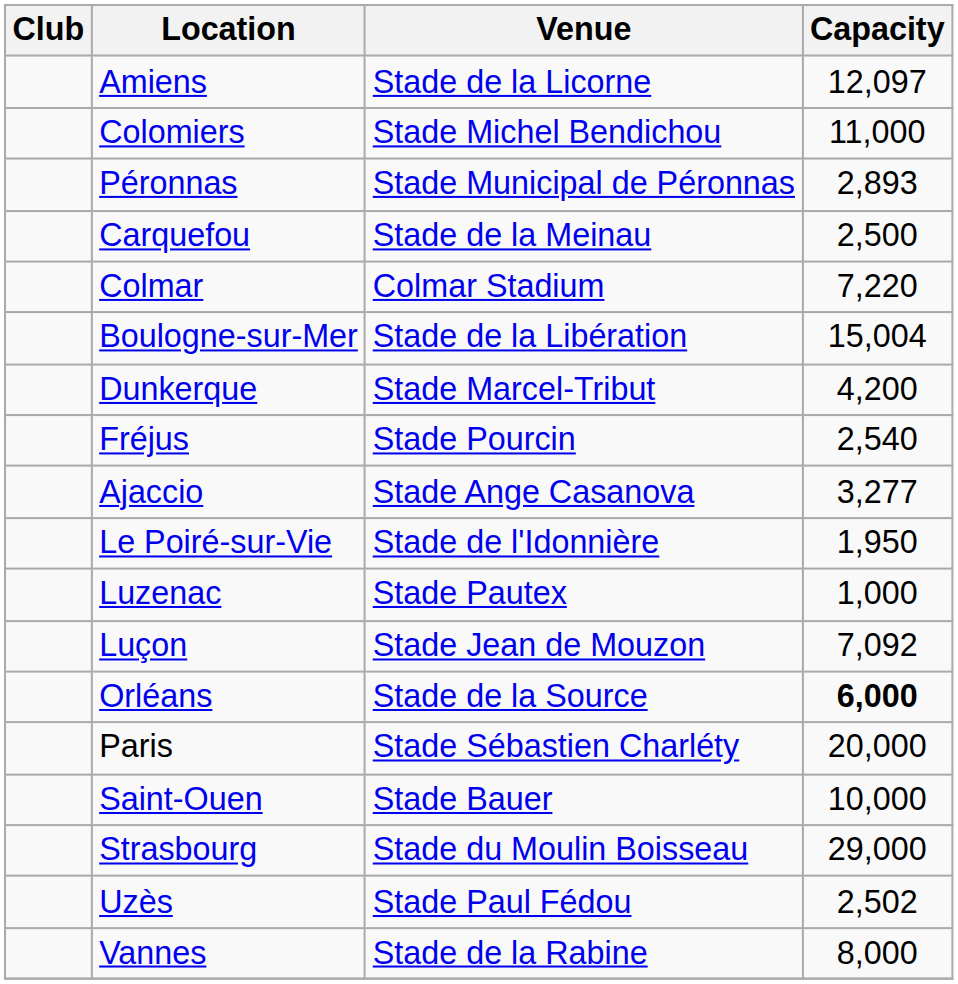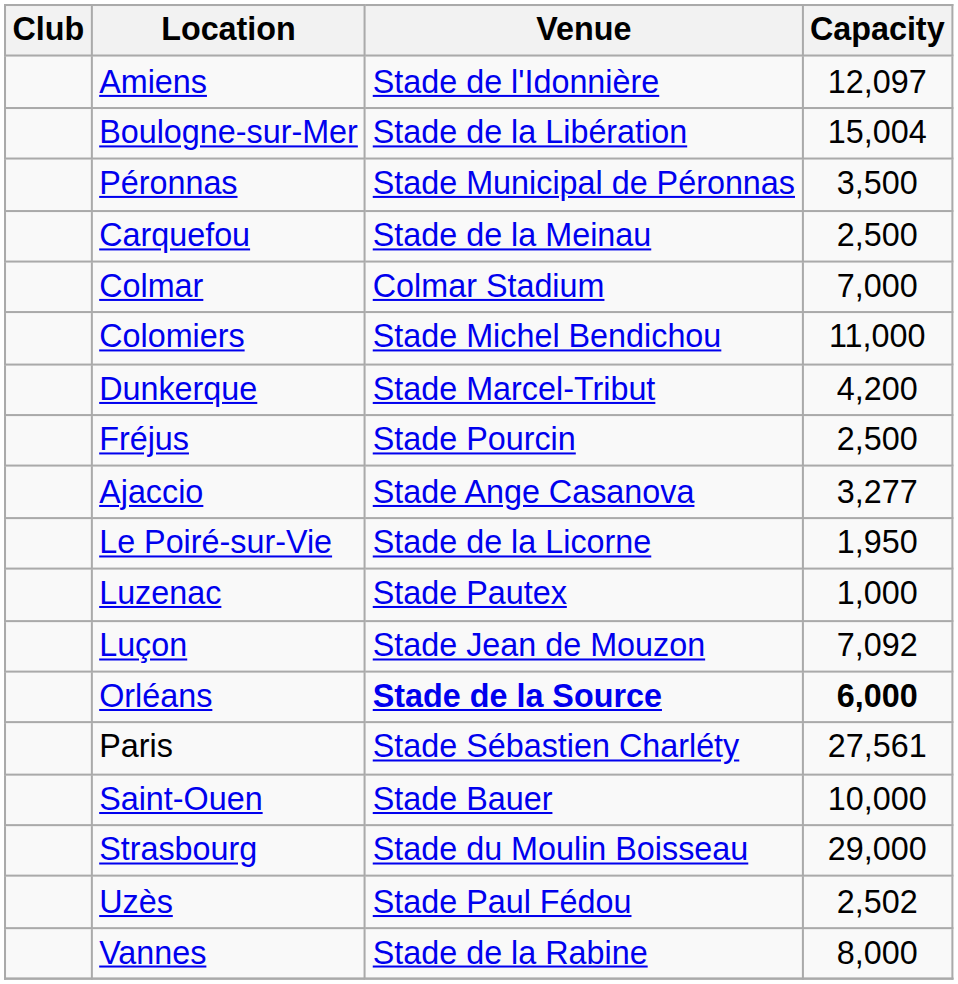Amiens | Venue: Stade de la Licorne -> Stade de l'Idonnière
rows swapped: Boulogne-sur-Mer <-> Colomiers
Péronnas | Capacity: 2,893 -> 3,500
Colmar | Capacity: 7,220 -> 7,000
Fréjus | Capacity: 2,540 -> 2,500
Le Poiré-sur-Vie | Venue: Stade de l'Idonnière -> Stade de la Licorne
Orléans | Venue: normal -> bold
Paris | Capacity: 20,000 -> 27,561
